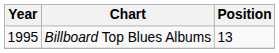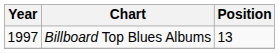Billboard Top Blues Albums | Year: 1995 -> 1997
